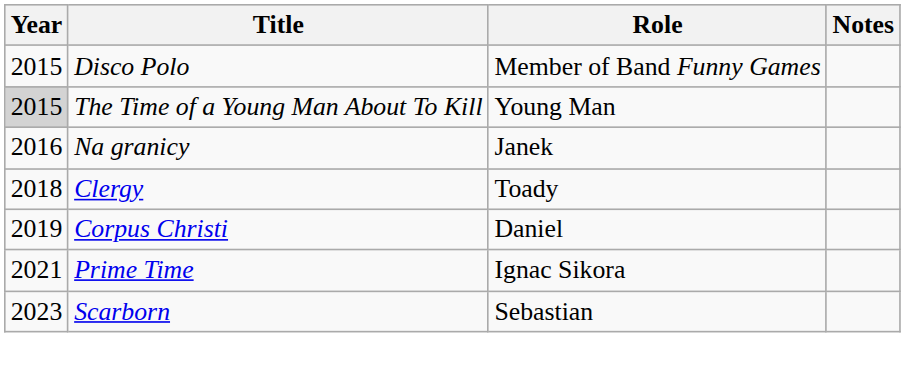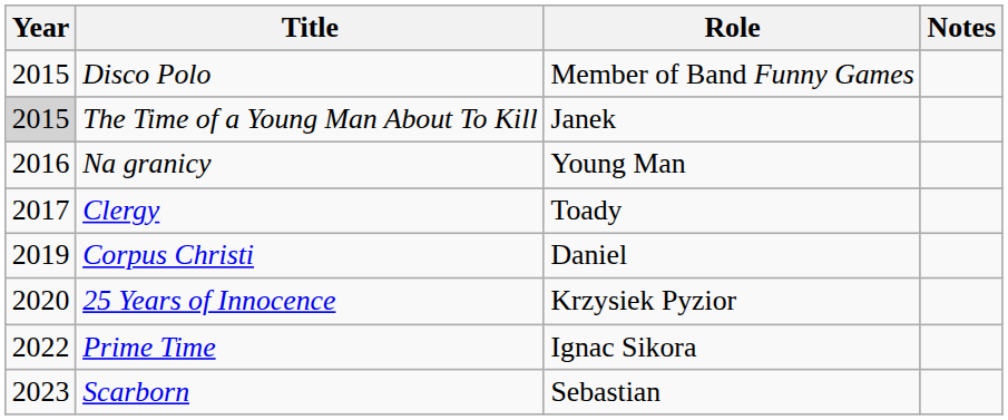The Time of a Young Man About To Kill | Role: Young Man -> Janek
Na granicy | Role: Janek -> Young Man
Clergy | Year: 2018 -> 2017
+ row: 2020 | 25 Years of Innocence | Krzysiek Pyzior
Prime Time | Year: 2021 -> 2022
